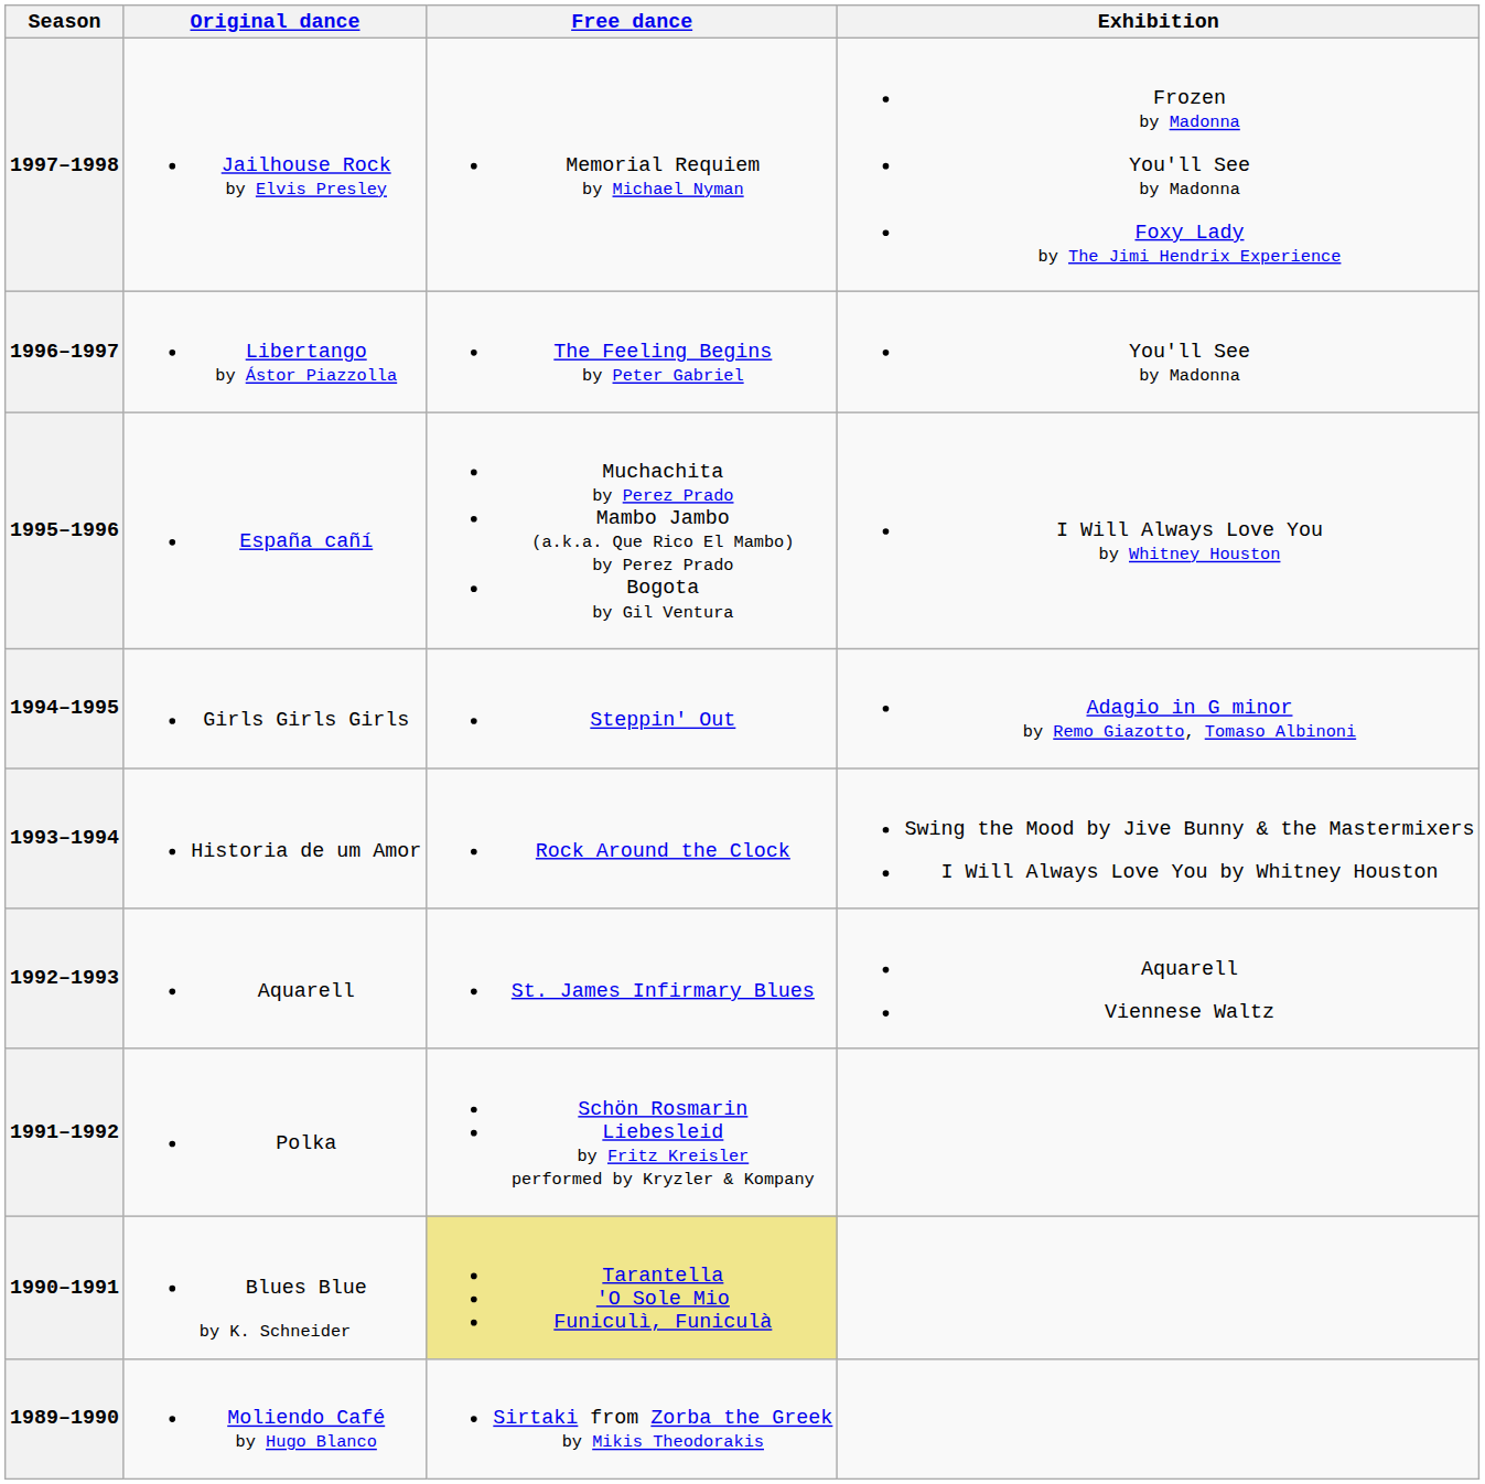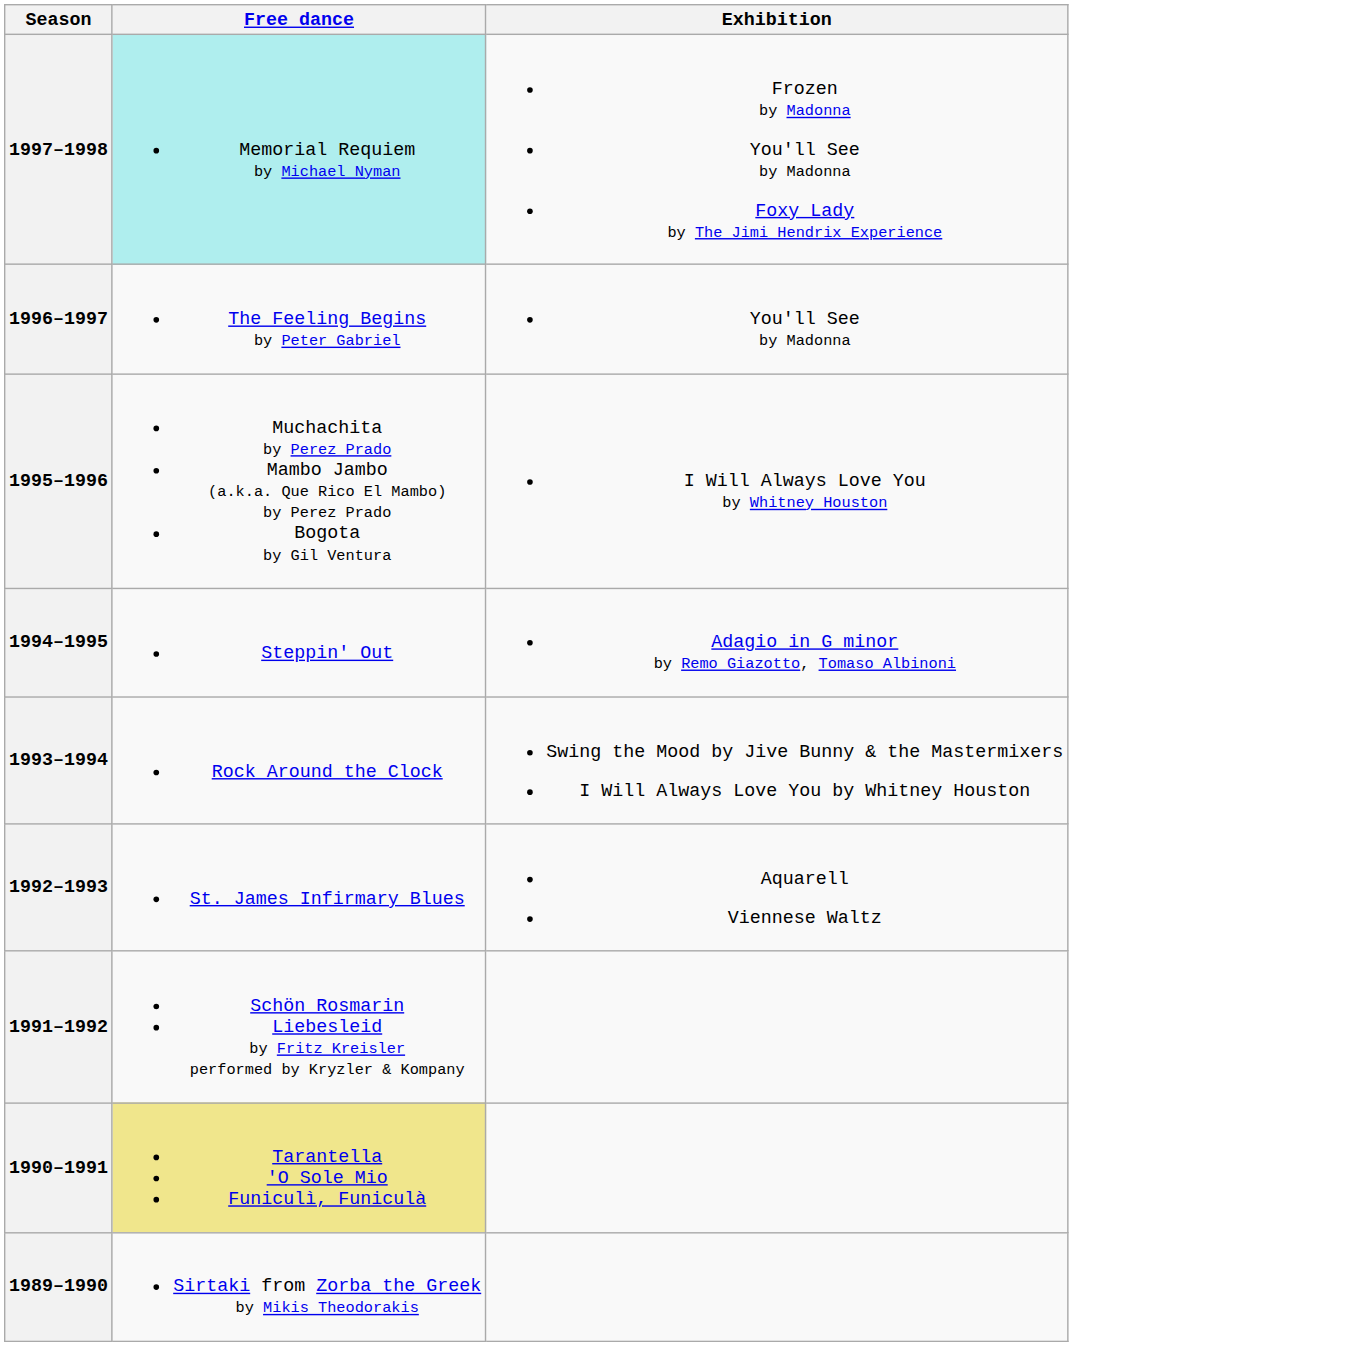- column: Original dance | Jailhouse Rock by Elvis Presley | Libertango by Ástor Piazzolla | España cañí | Girls Girls Girls | Historia de um Amor | Aquarell | Polka | Blues Blue by K. Schneider | Moliendo Café by Hugo Blanco
1997–1998 | Free dance: no background -> paleturquoise background
